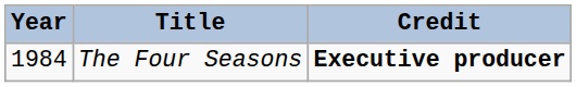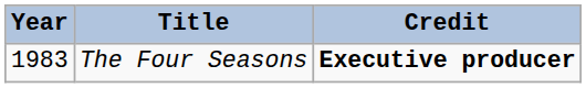The Four Seasons | Year: 1984 -> 1983
